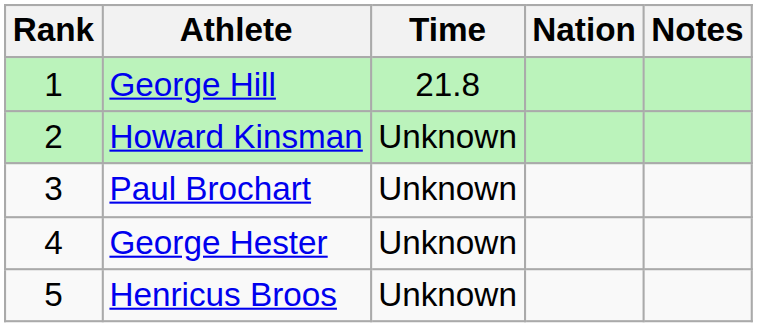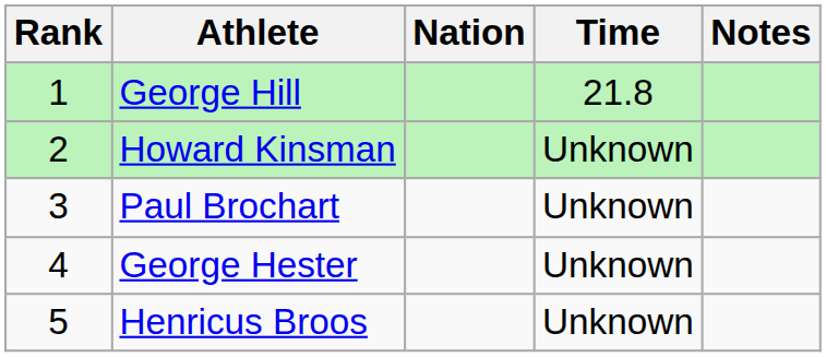columns swapped: Nation <-> Time
